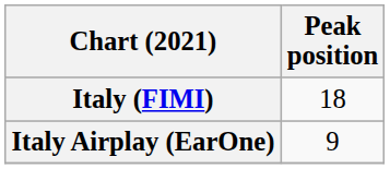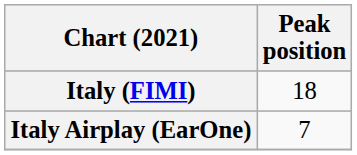Italy Airplay (EarOne) | Peak position: 9 -> 7
